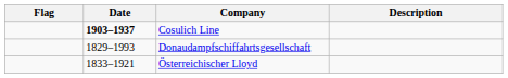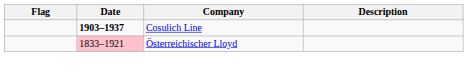- row: 1829–1993 | Donaudampfschiffahrtsgesellschaft
Österreichischer Lloyd | Date: no background -> pink background
